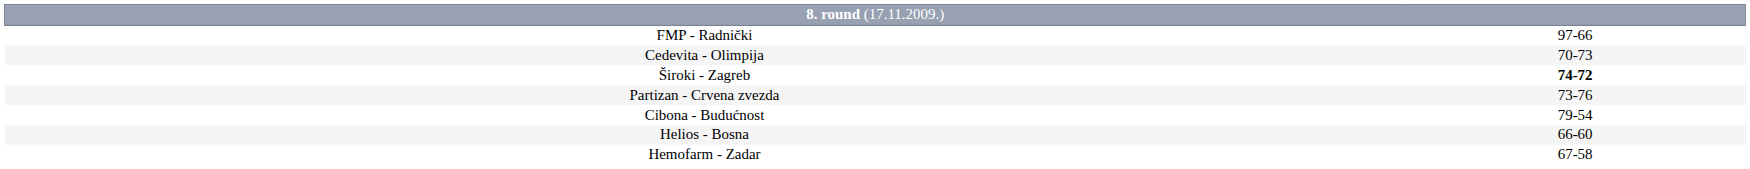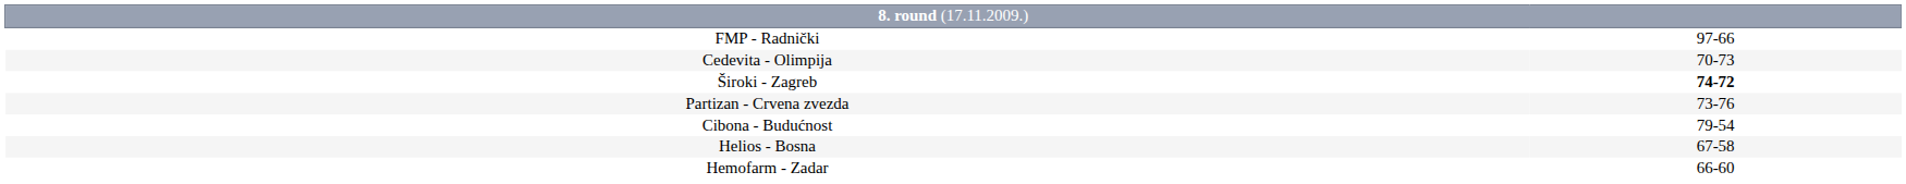Helios - Bosna | column 2: 66-60 -> 67-58
Hemofarm - Zadar | column 2: 67-58 -> 66-60
